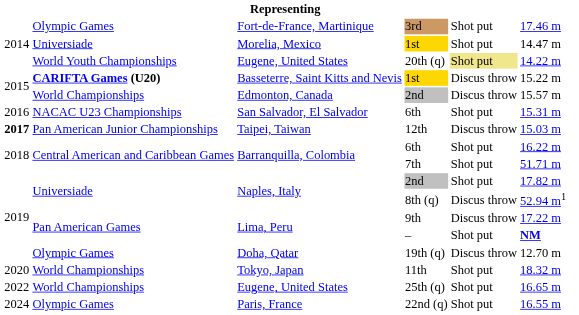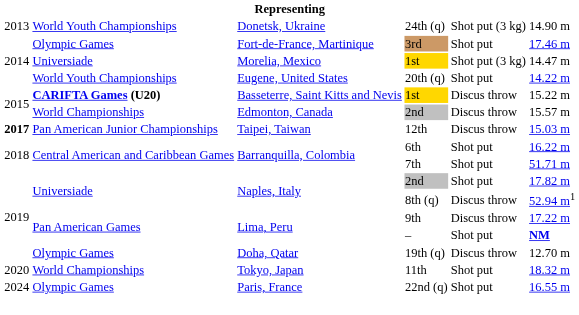+ row: 2013 | World Youth Championships | Donetsk, Ukraine | 24th (q) | Shot put (3 kg) | 14.90 m
Morelia, Mexico / 1st | column 5: Shot put -> Shot put (3 kg)
20th (q) | column 5: khaki background -> no background
- row: 2016 | NACAC U23 Championships | San Salvador, El Salvador | 6th | Shot put | 15.31 m
- row: 2022 | World Championships | Eugene, United States | 25th (q) | Shot put | 16.65 m
